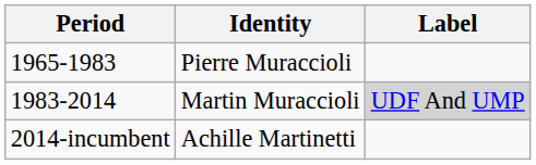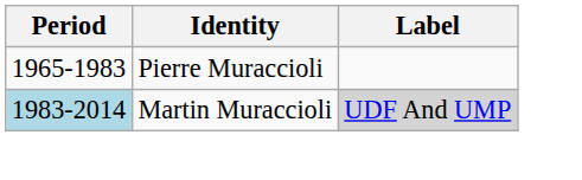Martin Muraccioli | Period: no background -> lightblue background
- row: 2014-incumbent | Achille Martinetti
